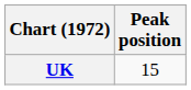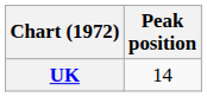UK | Peak position: 15 -> 14
